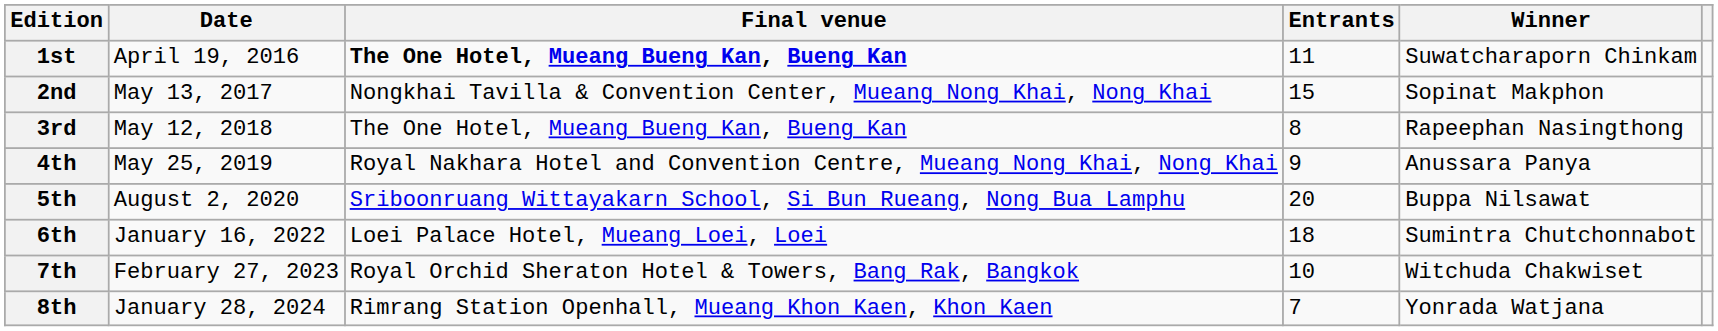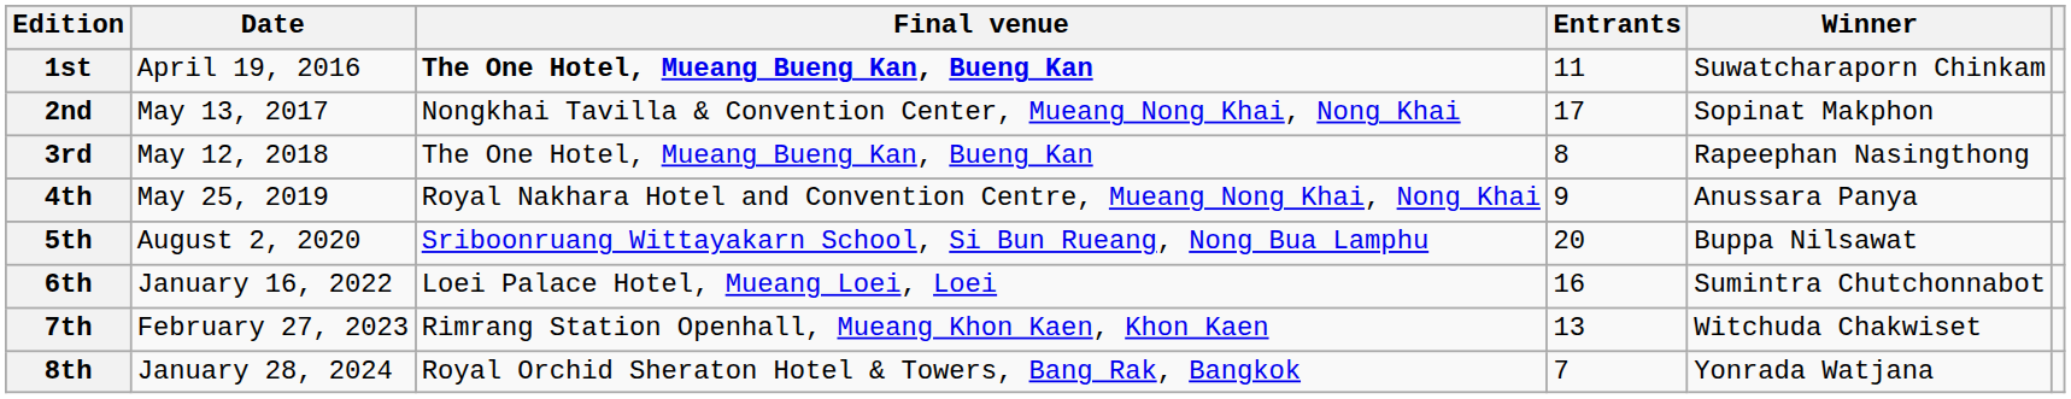2nd | Entrants: 15 -> 17
6th | Entrants: 18 -> 16
7th | Final venue: Royal Orchid Sheraton Hotel & Towers, Bang Rak, Bangkok -> Rimrang Station Openhall, Mueang Khon Kaen, Khon Kaen
7th | Entrants: 10 -> 13
8th | Final venue: Rimrang Station Openhall, Mueang Khon Kaen, Khon Kaen -> Royal Orchid Sheraton Hotel & Towers, Bang Rak, Bangkok
